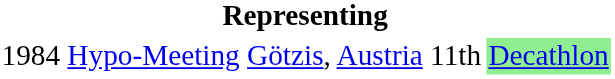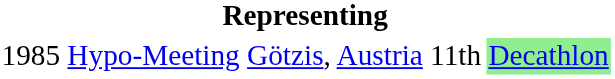Hypo-Meeting | column 1: 1984 -> 1985
